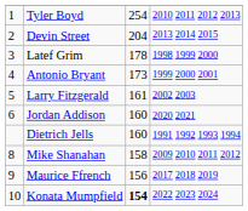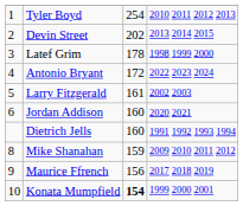Devin Street | column 3: 204 -> 202
Antonio Bryant | column 3: 173 -> 172
Antonio Bryant | column 4: 1999 2000 2001 -> 2022 2023 2024
Mike Shanahan | column 3: 158 -> 159
Konata Mumpfield | column 4: 2022 2023 2024 -> 1999 2000 2001
